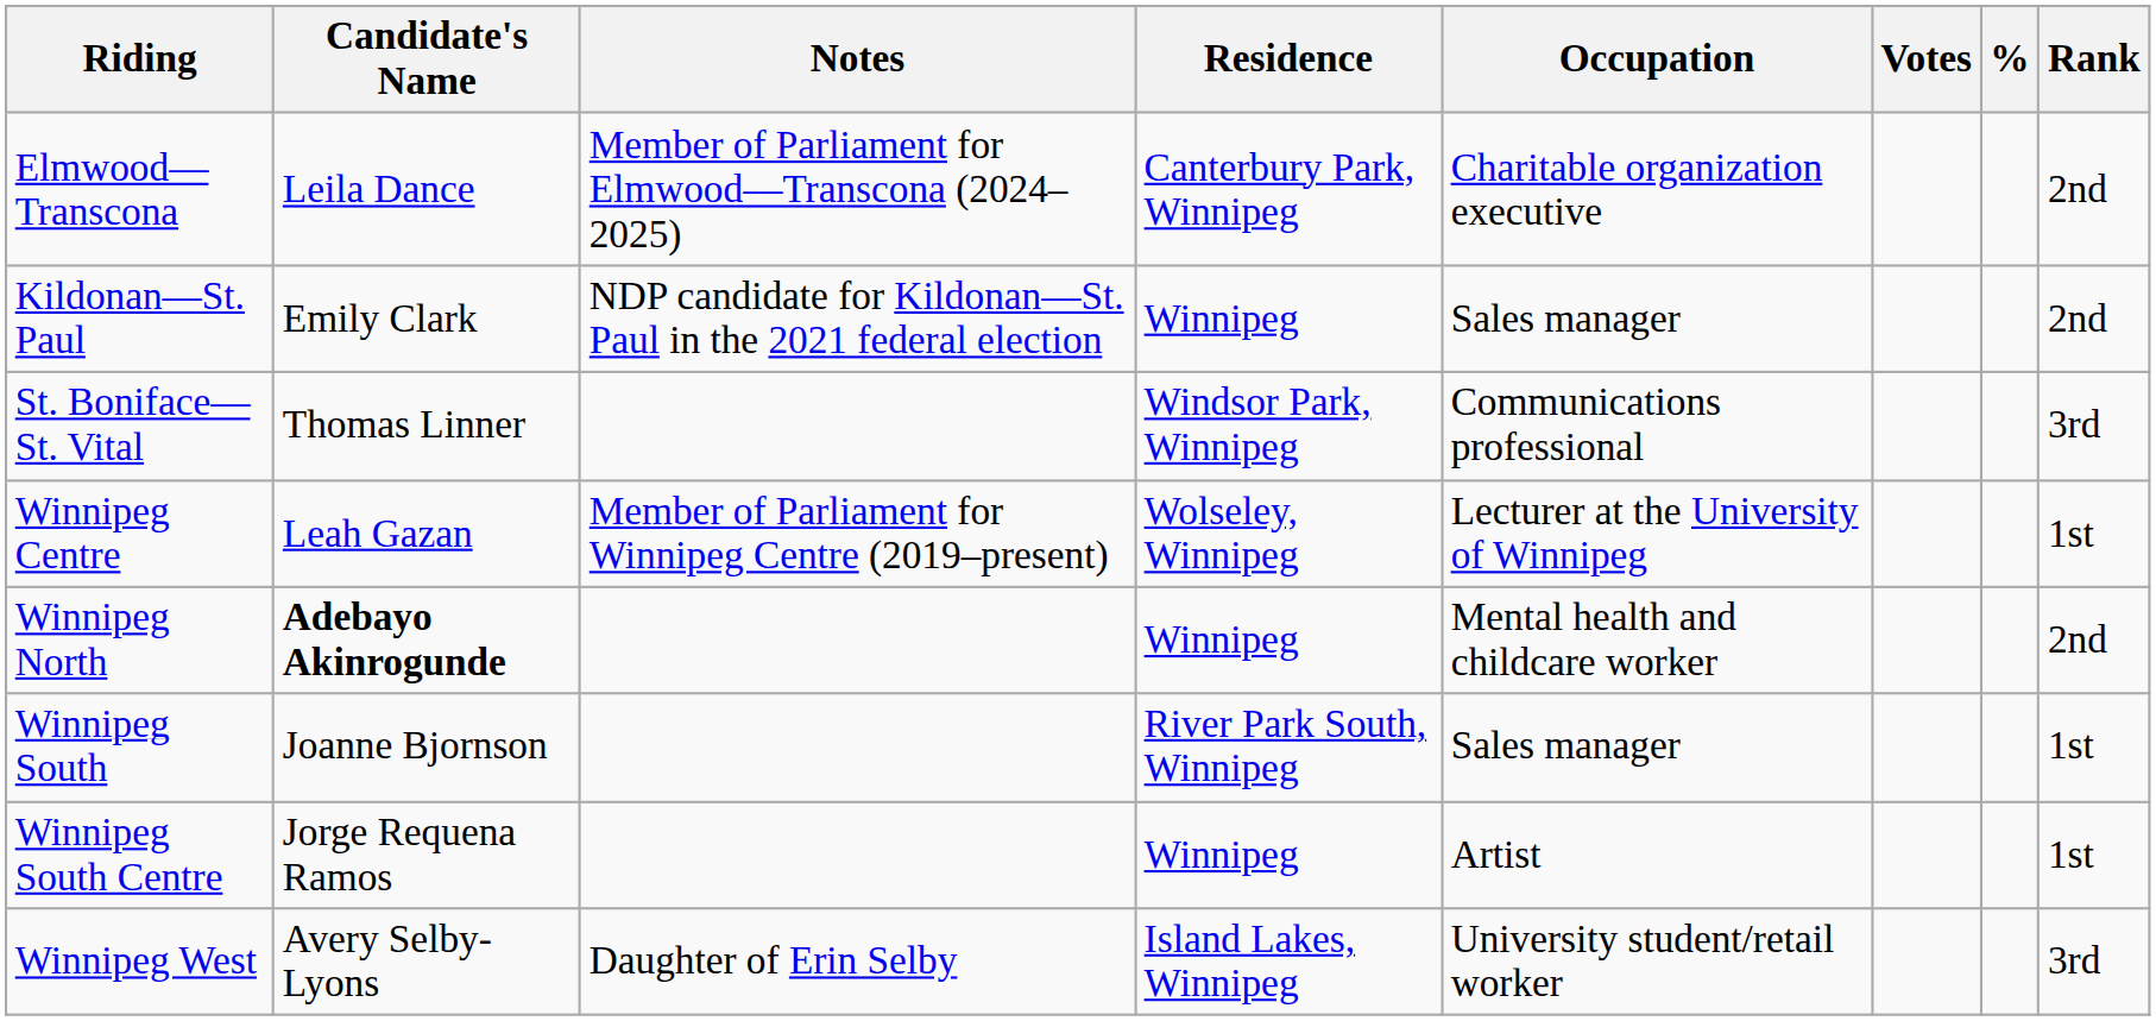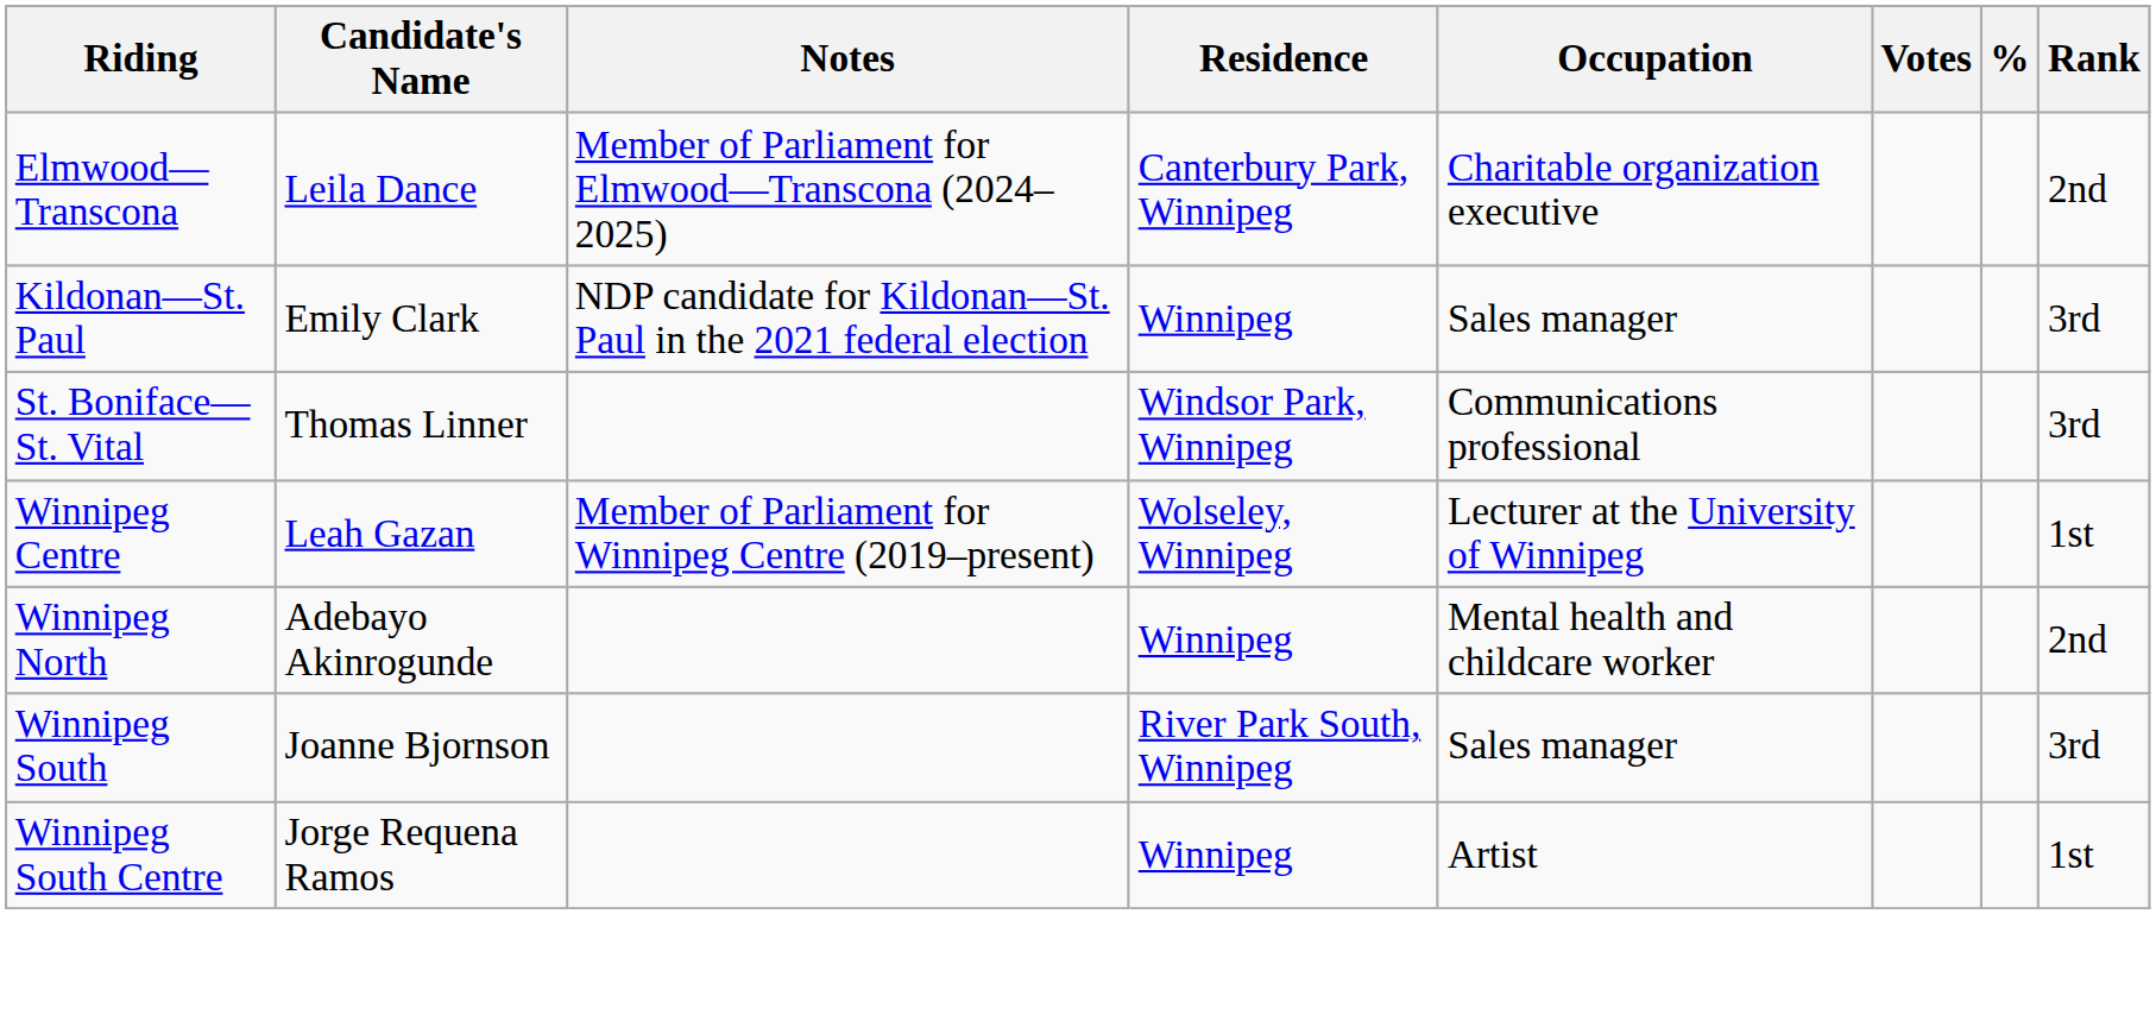Kildonan—St. Paul | Rank: 2nd -> 3rd
Winnipeg North | Candidate's Name: bold -> normal
Winnipeg South | Rank: 1st -> 3rd
- row: Winnipeg West | Avery Selby-Lyons | Daughter of Erin Selby | Island Lakes, Winnipeg | University student/retail worker | 3rd
